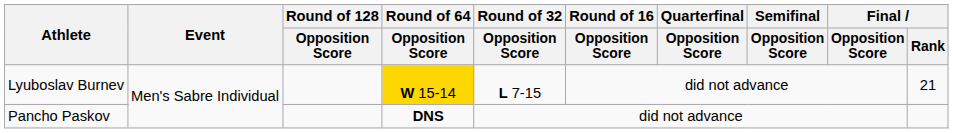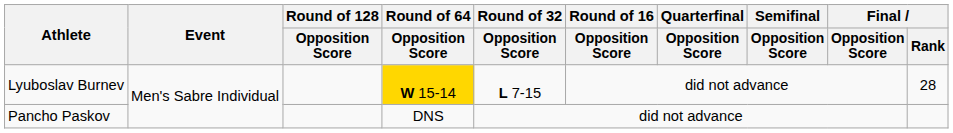Lyuboslav Burnev | Final / Rank: 21 -> 28
Pancho Paskov | Round of 64 / Opposition Score: bold -> normal
